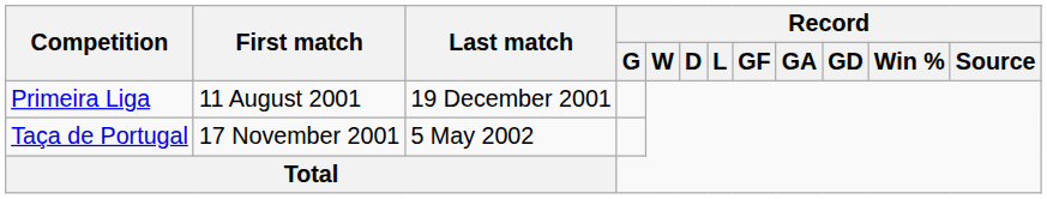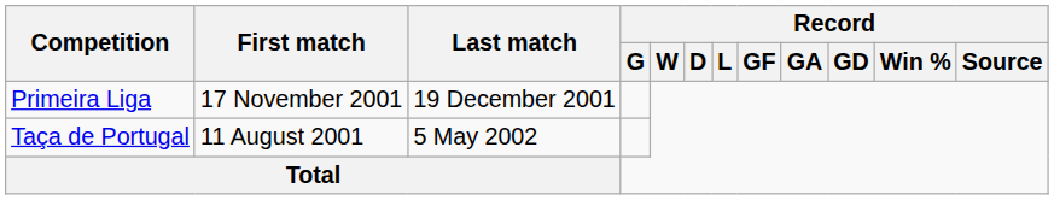Primeira Liga | First match: 11 August 2001 -> 17 November 2001
Taça de Portugal | First match: 17 November 2001 -> 11 August 2001
